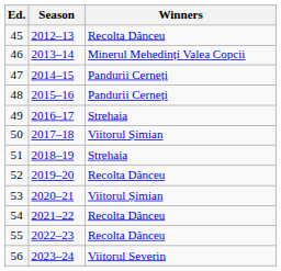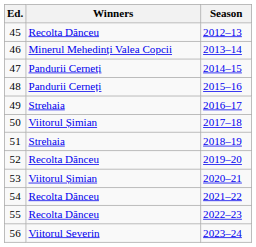columns swapped: Season <-> Winners
